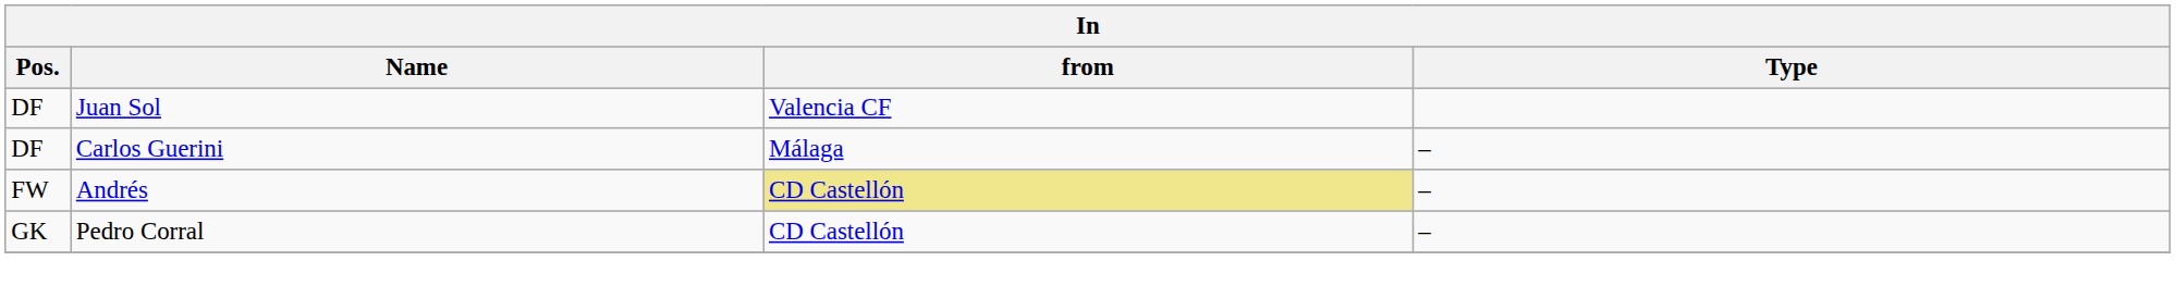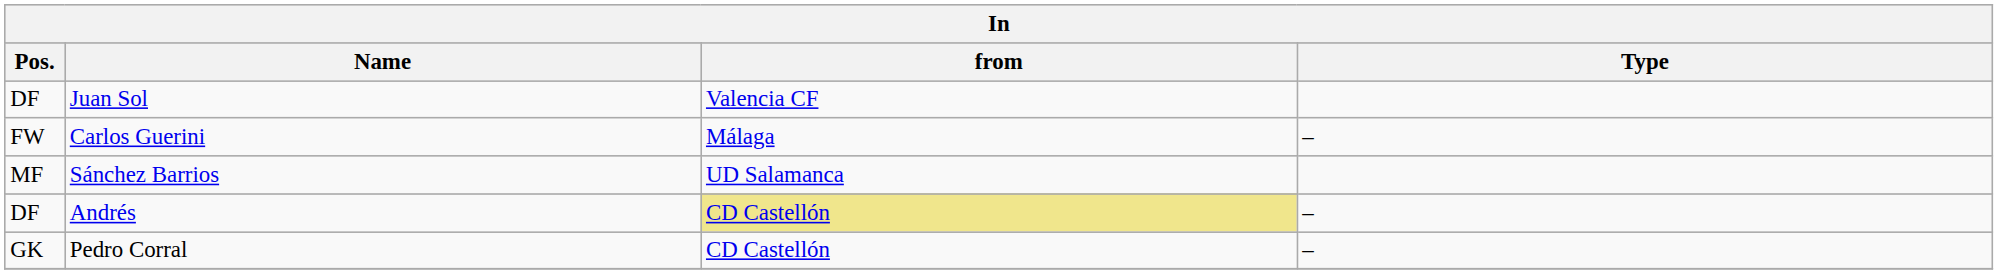Carlos Guerini | Pos.: DF -> FW
+ row: MF | Sánchez Barrios | UD Salamanca
Andrés | Pos.: FW -> DF
